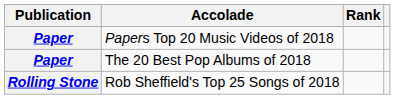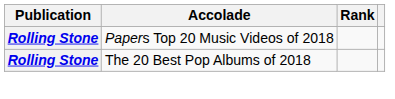Papers Top 20 Music Videos of 2018 | Publication: Paper -> Rolling Stone
The 20 Best Pop Albums of 2018 | Publication: Paper -> Rolling Stone
- row: Rolling Stone | Rob Sheffield's Top 25 Songs of 2018
